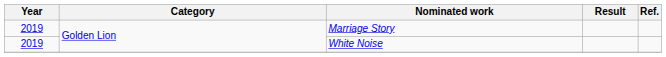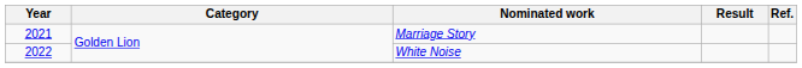Marriage Story | Year: 2019 -> 2021
White Noise | Year: 2019 -> 2022
